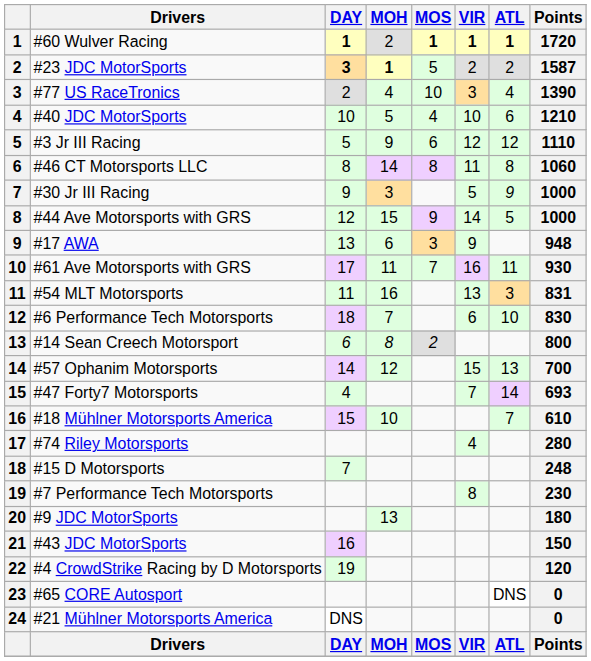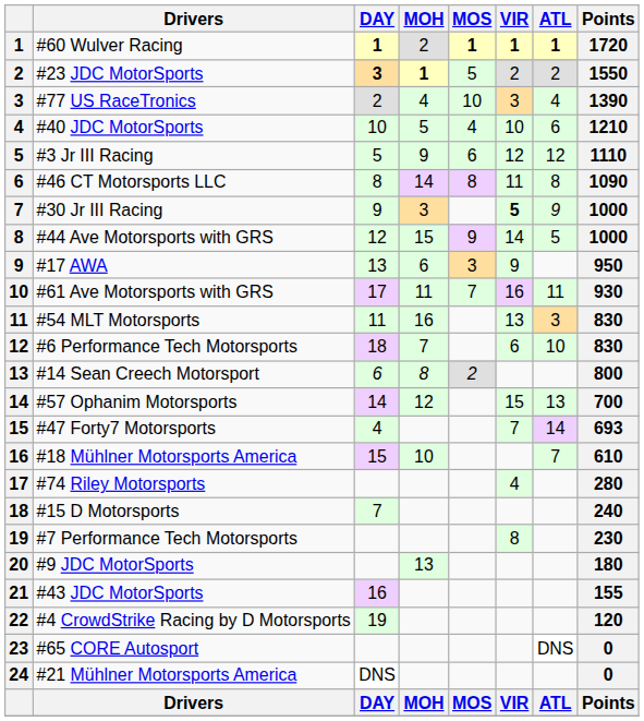#23 JDC MotorSports | Points: 1587 -> 1550
#46 CT Motorsports LLC | Points: 1060 -> 1090
#30 Jr III Racing | VIR: normal -> bold
#17 AWA | Points: 948 -> 950
#54 MLT Motorsports | Points: 831 -> 830
#15 D Motorsports | Points: 248 -> 240
#43 JDC MotorSports | Points: 150 -> 155
